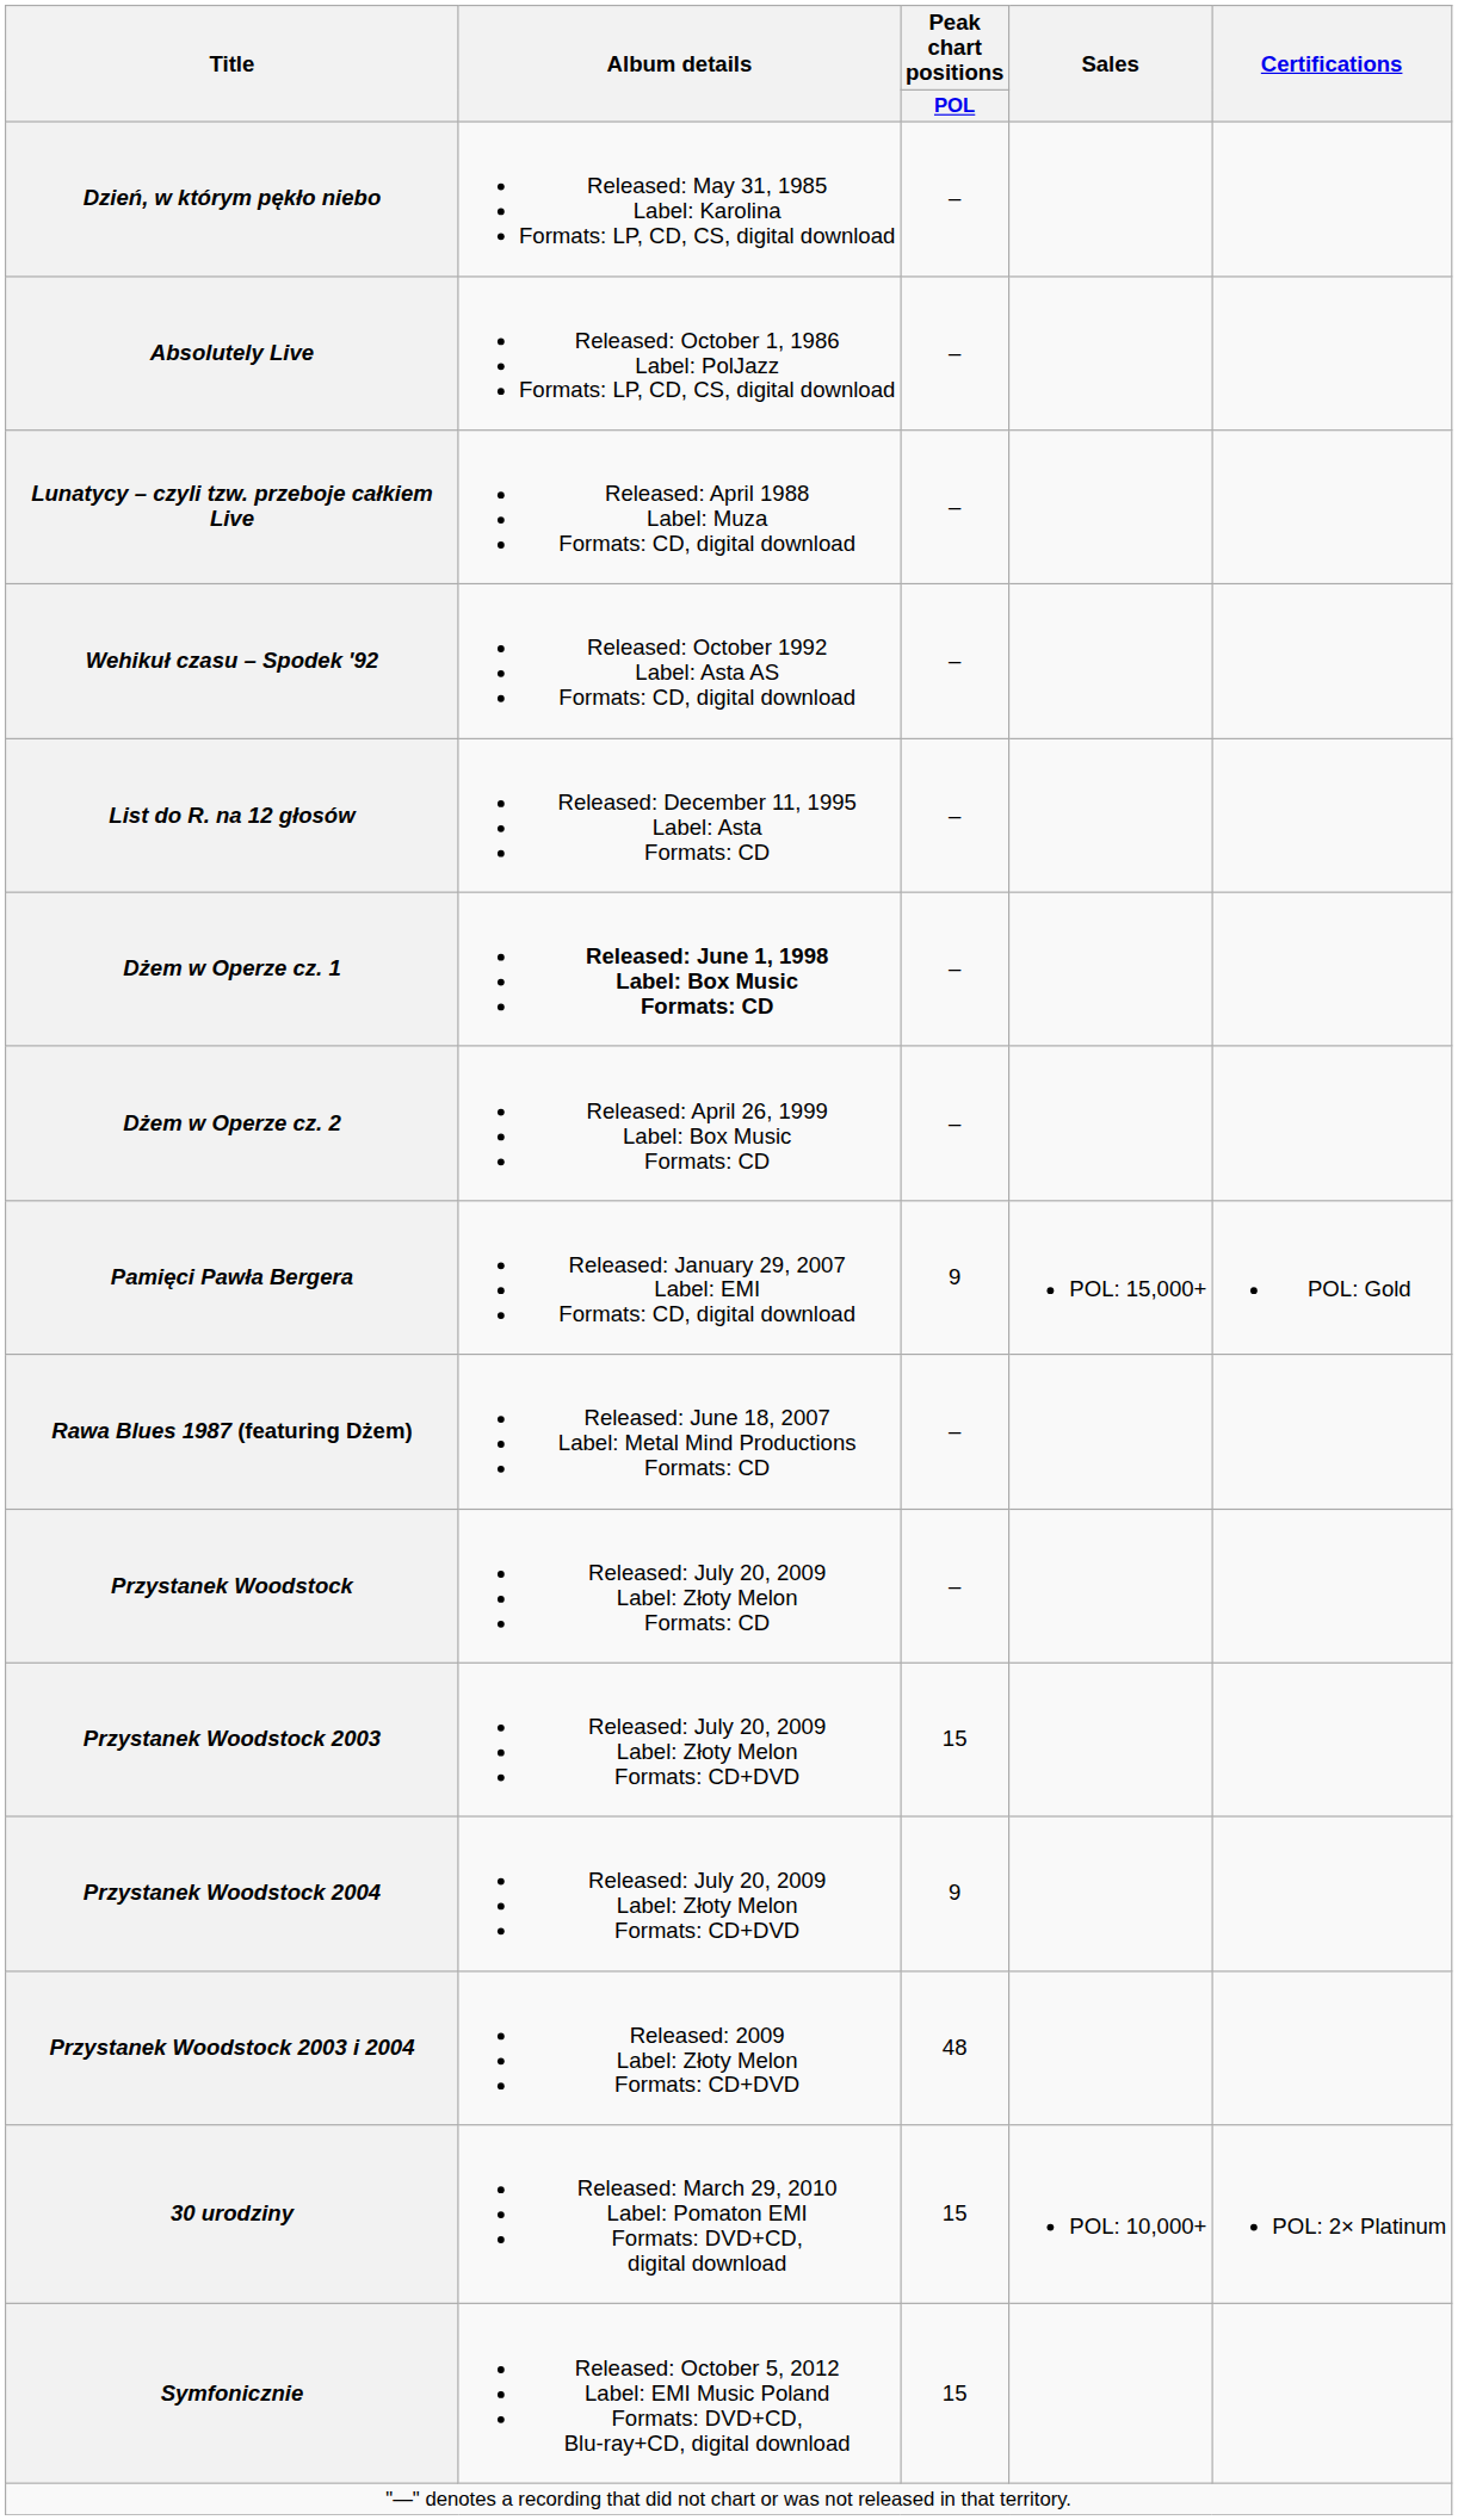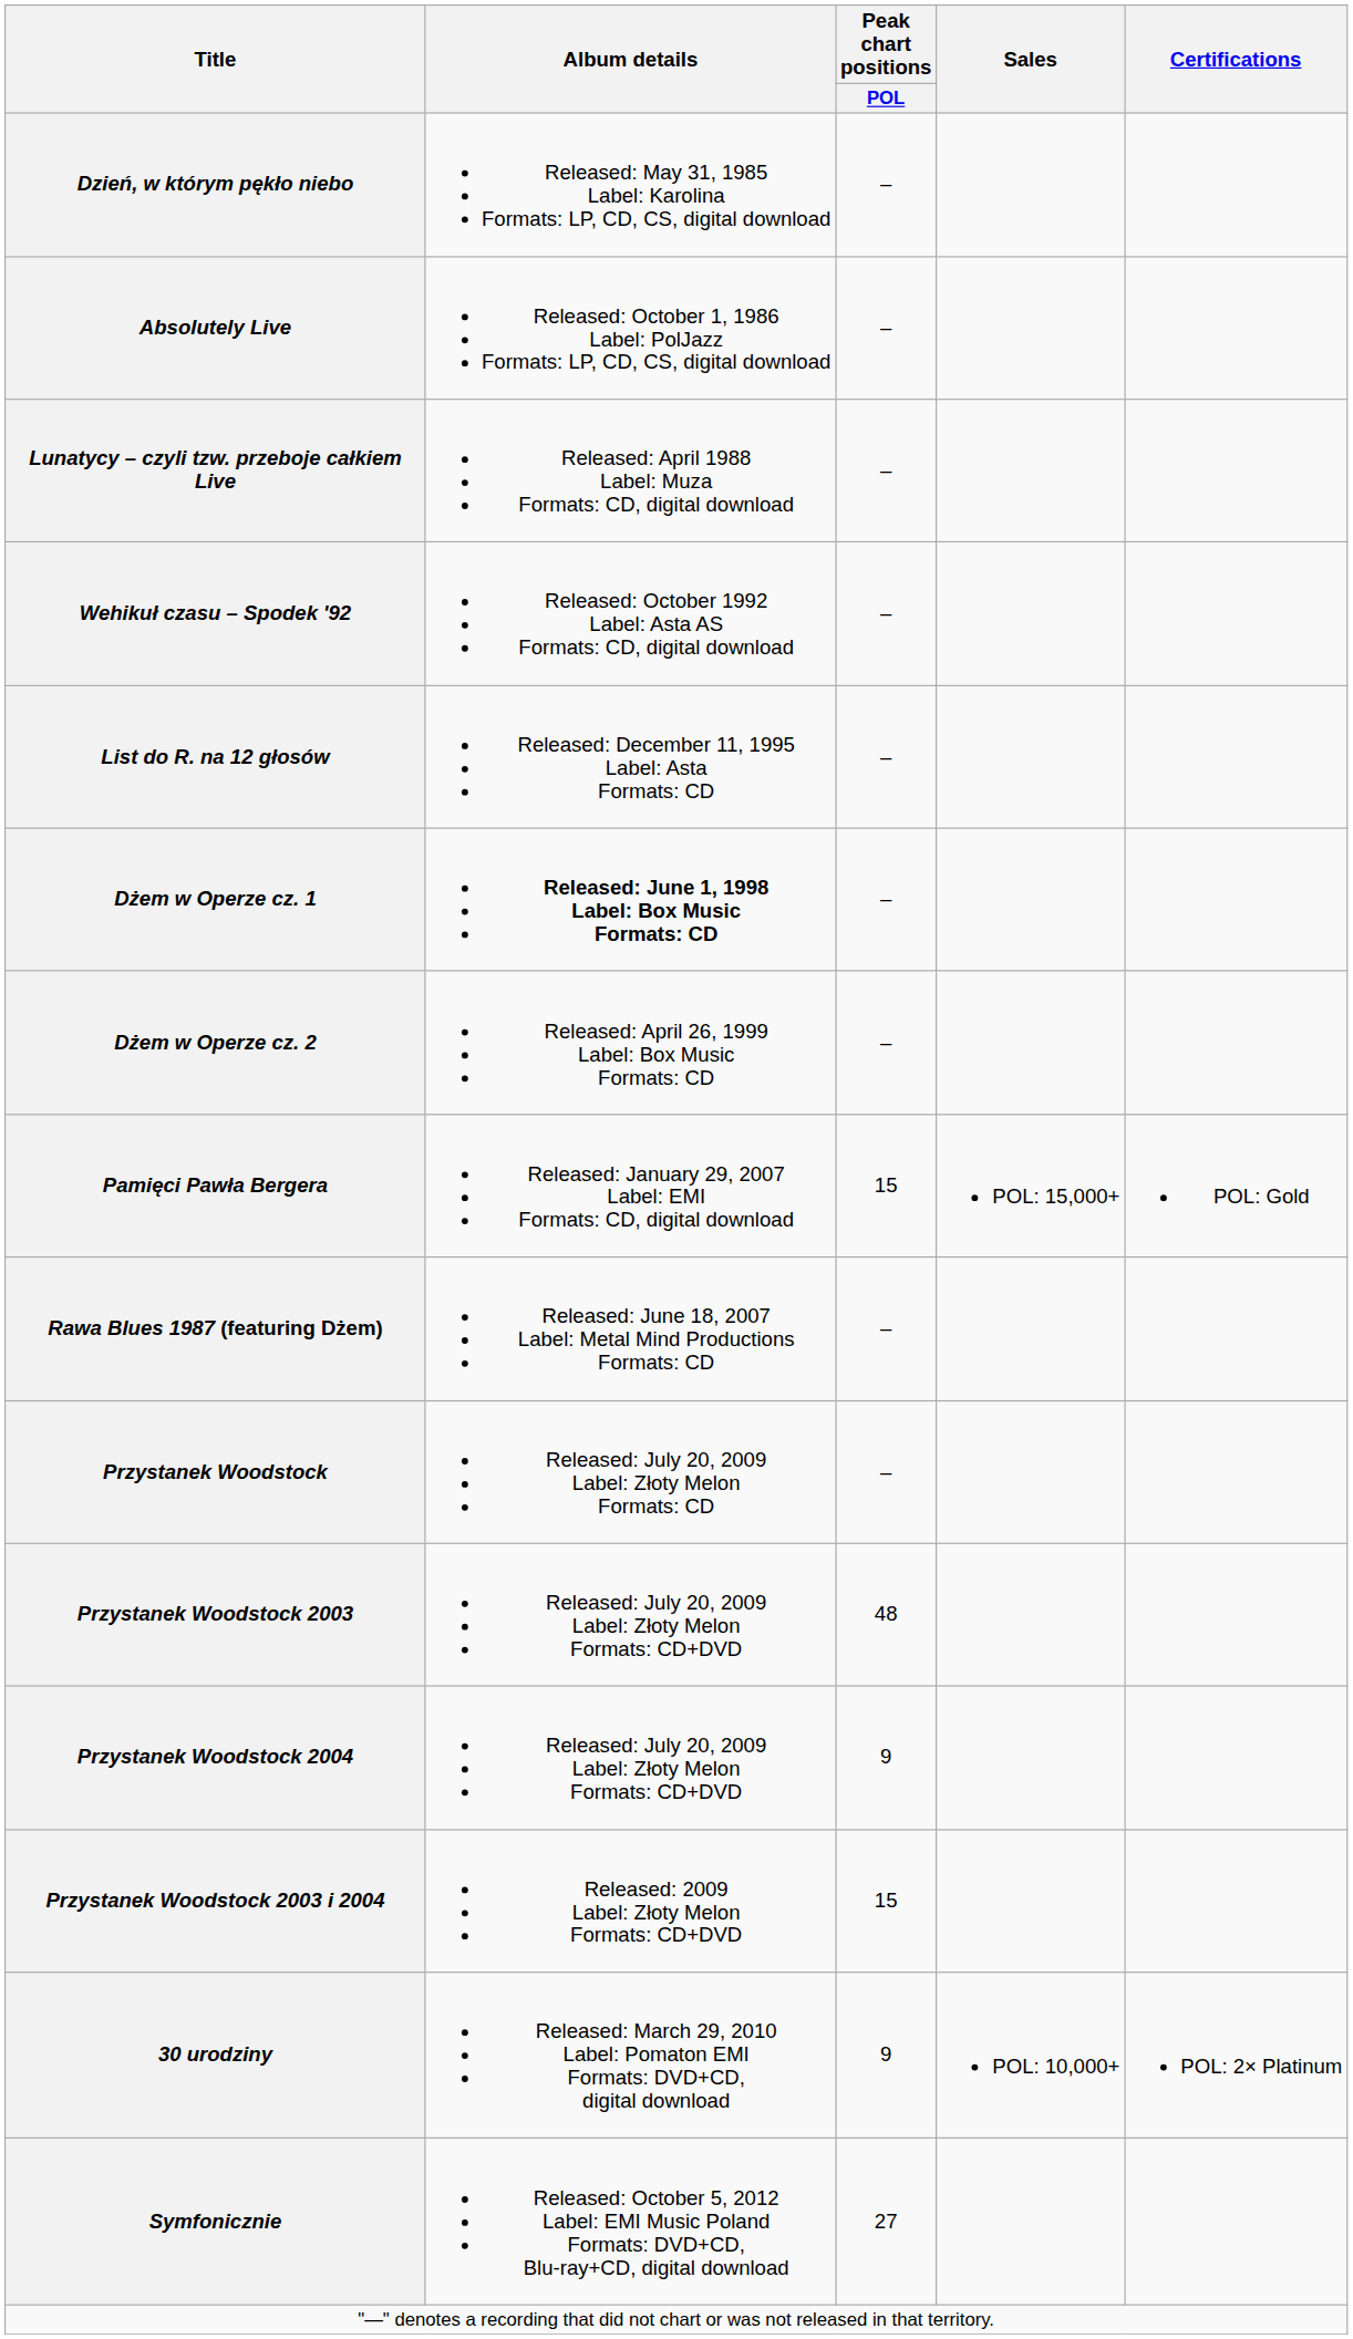Pamięci Pawła Bergera | Peak chart positions / POL: 9 -> 15
Przystanek Woodstock 2003 | Peak chart positions / POL: 15 -> 48
Przystanek Woodstock 2003 i 2004 | Peak chart positions / POL: 48 -> 15
30 urodziny | Peak chart positions / POL: 15 -> 9
Symfonicznie | Peak chart positions / POL: 15 -> 27
